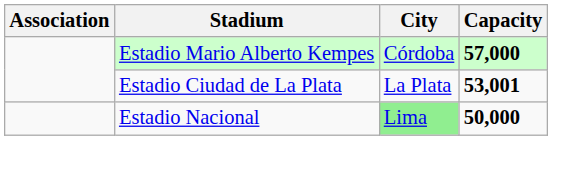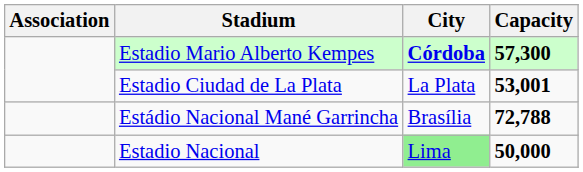Estadio Mario Alberto Kempes | City: normal -> bold
Estadio Mario Alberto Kempes | Capacity: 57,000 -> 57,300
+ row: Estádio Nacional Mané Garrincha | Brasília | 72,788
